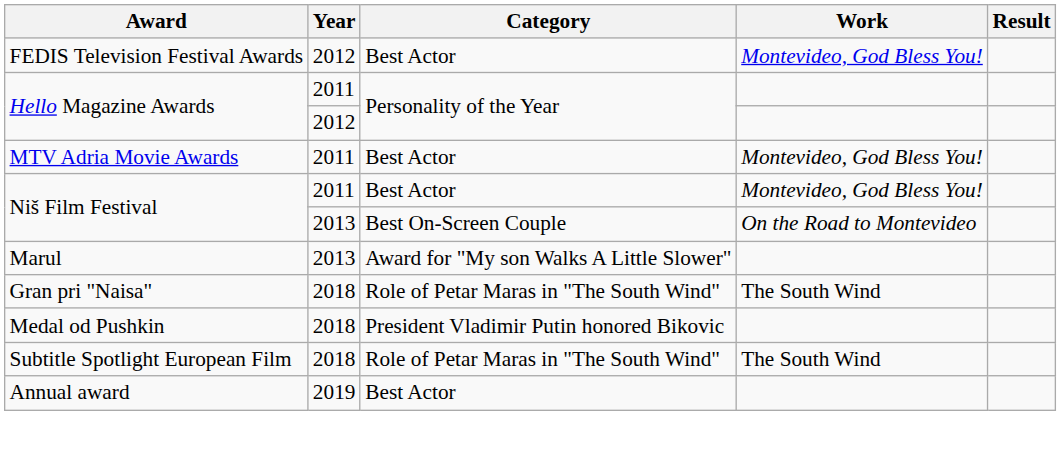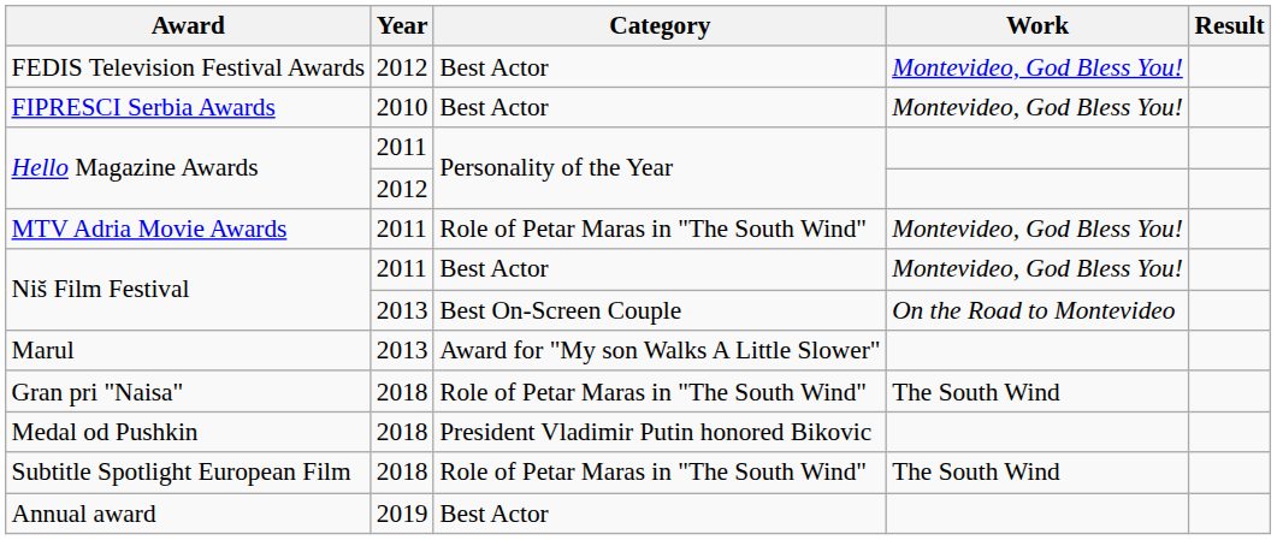+ row: FIPRESCI Serbia Awards | 2010 | Best Actor | Montevideo, God Bless You!
MTV Adria Movie Awards | Category: Best Actor -> Role of Petar Maras in "The South Wind"
